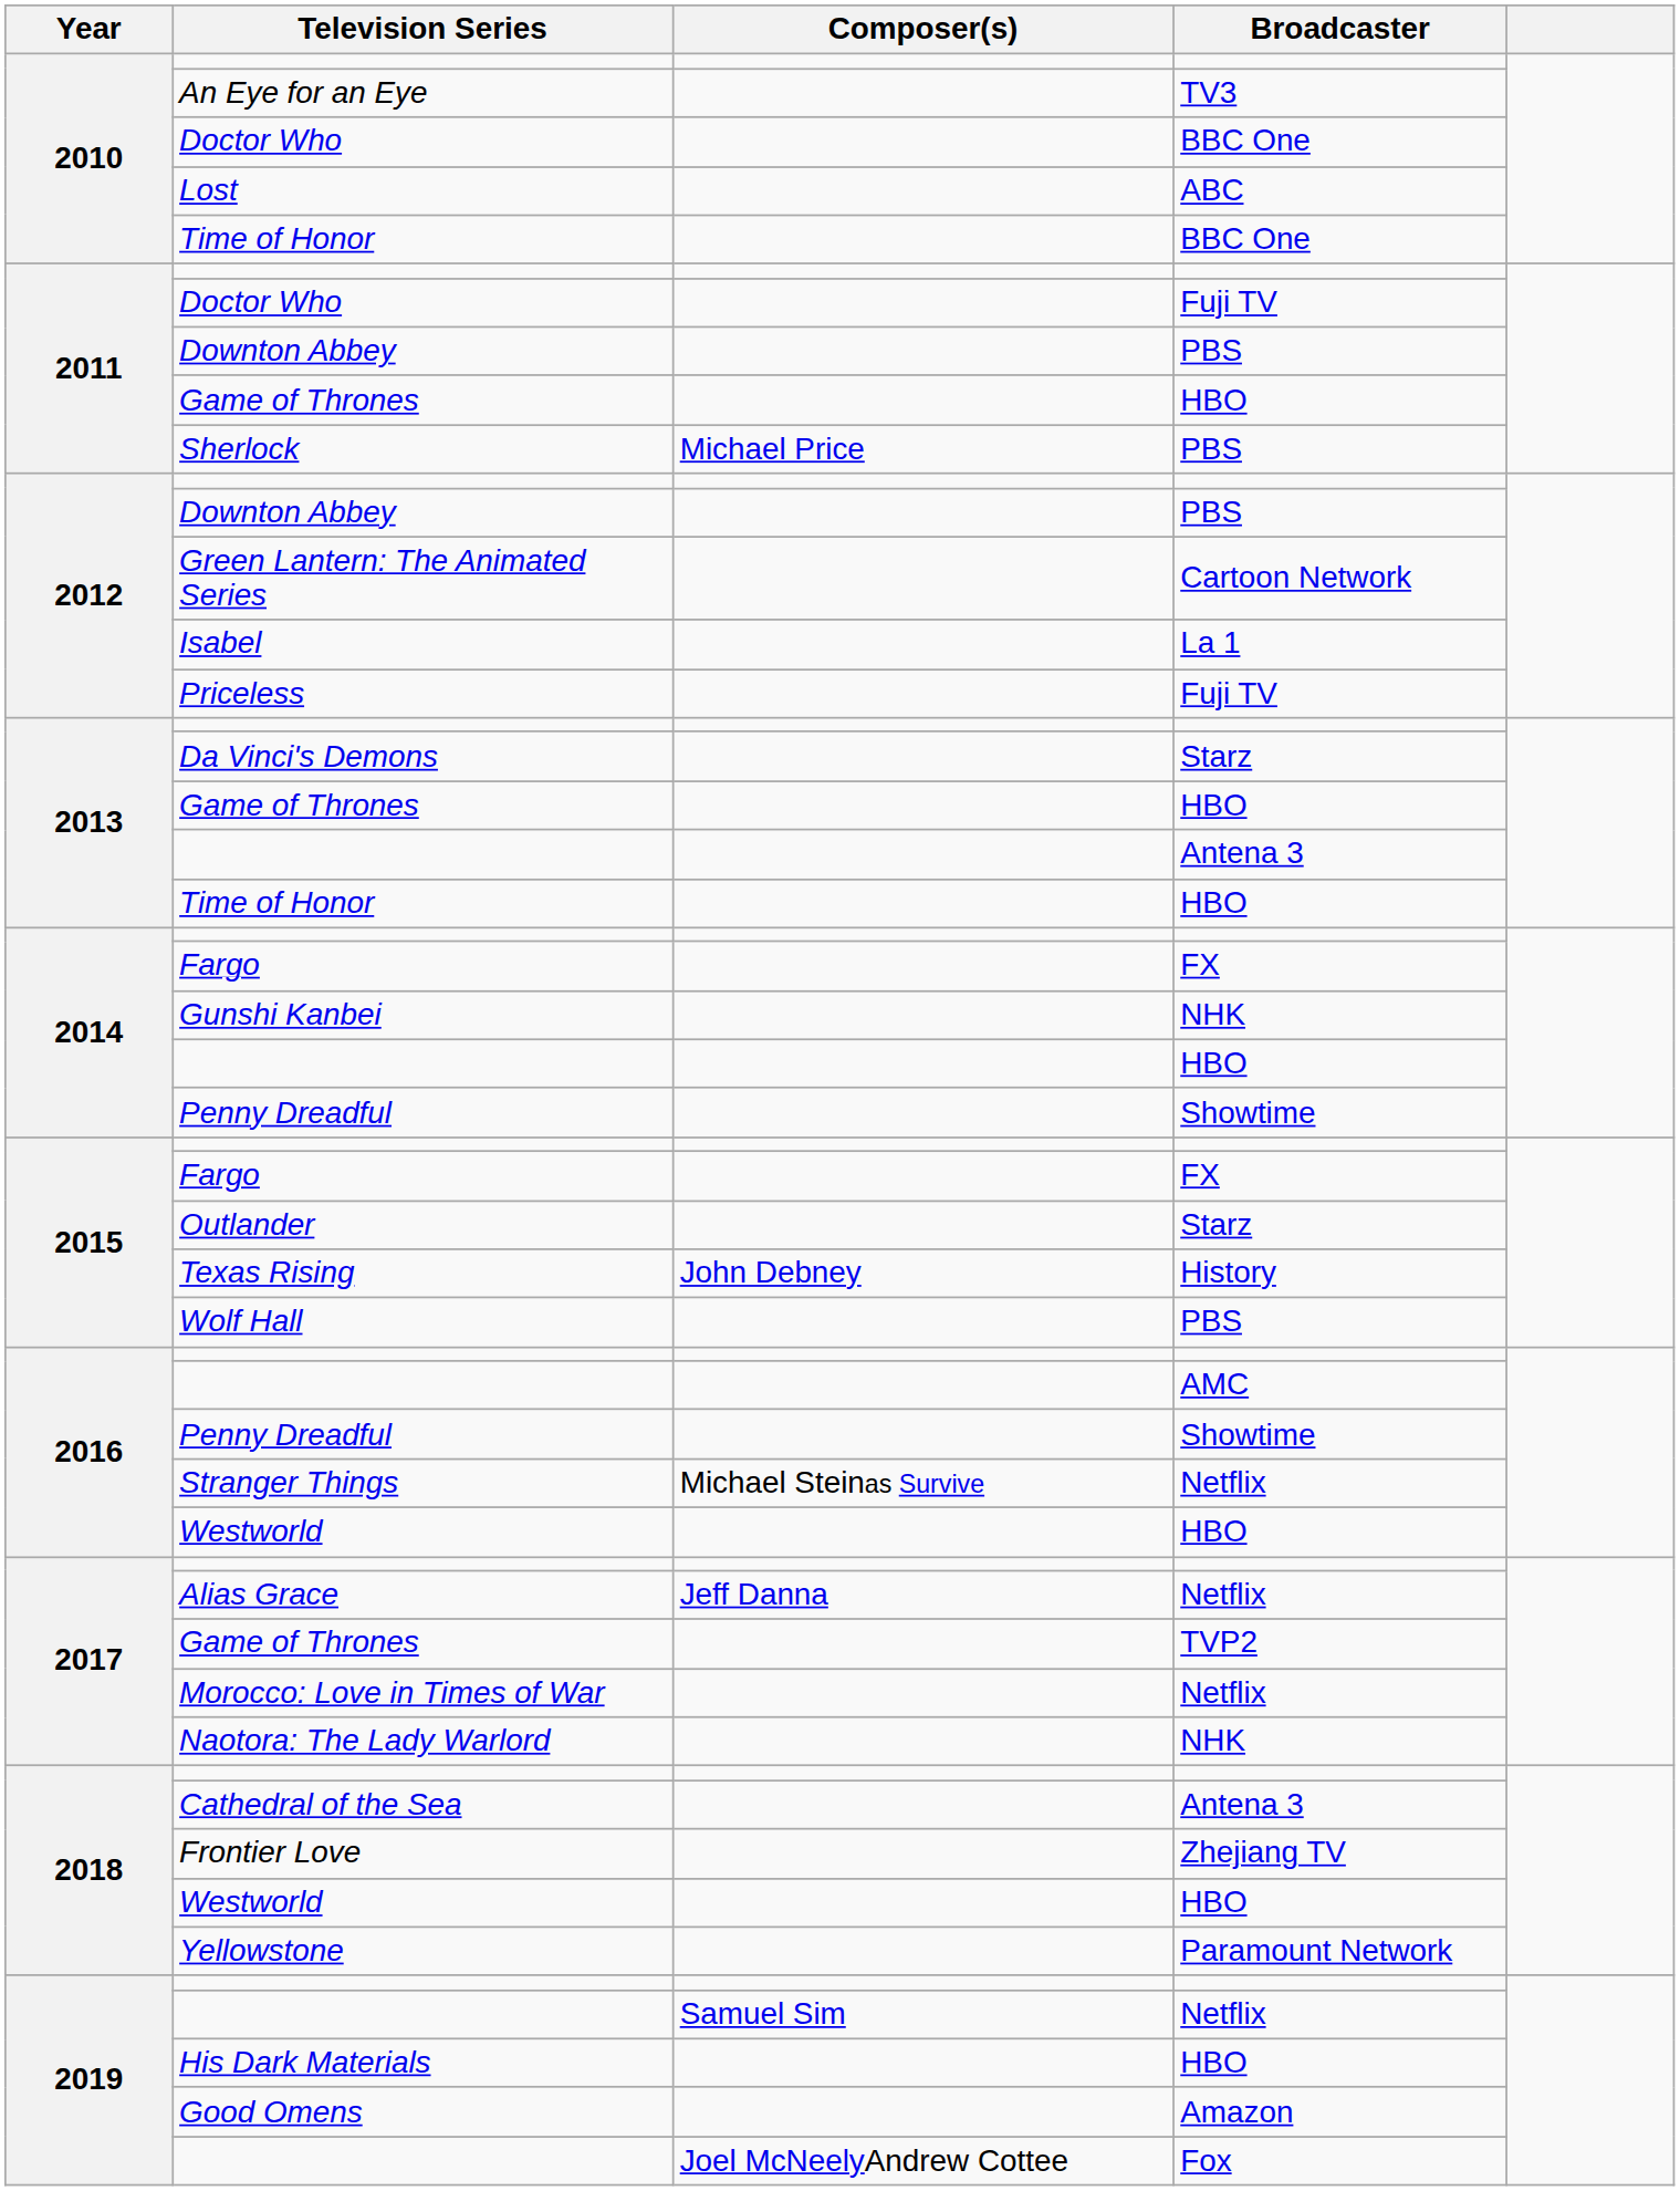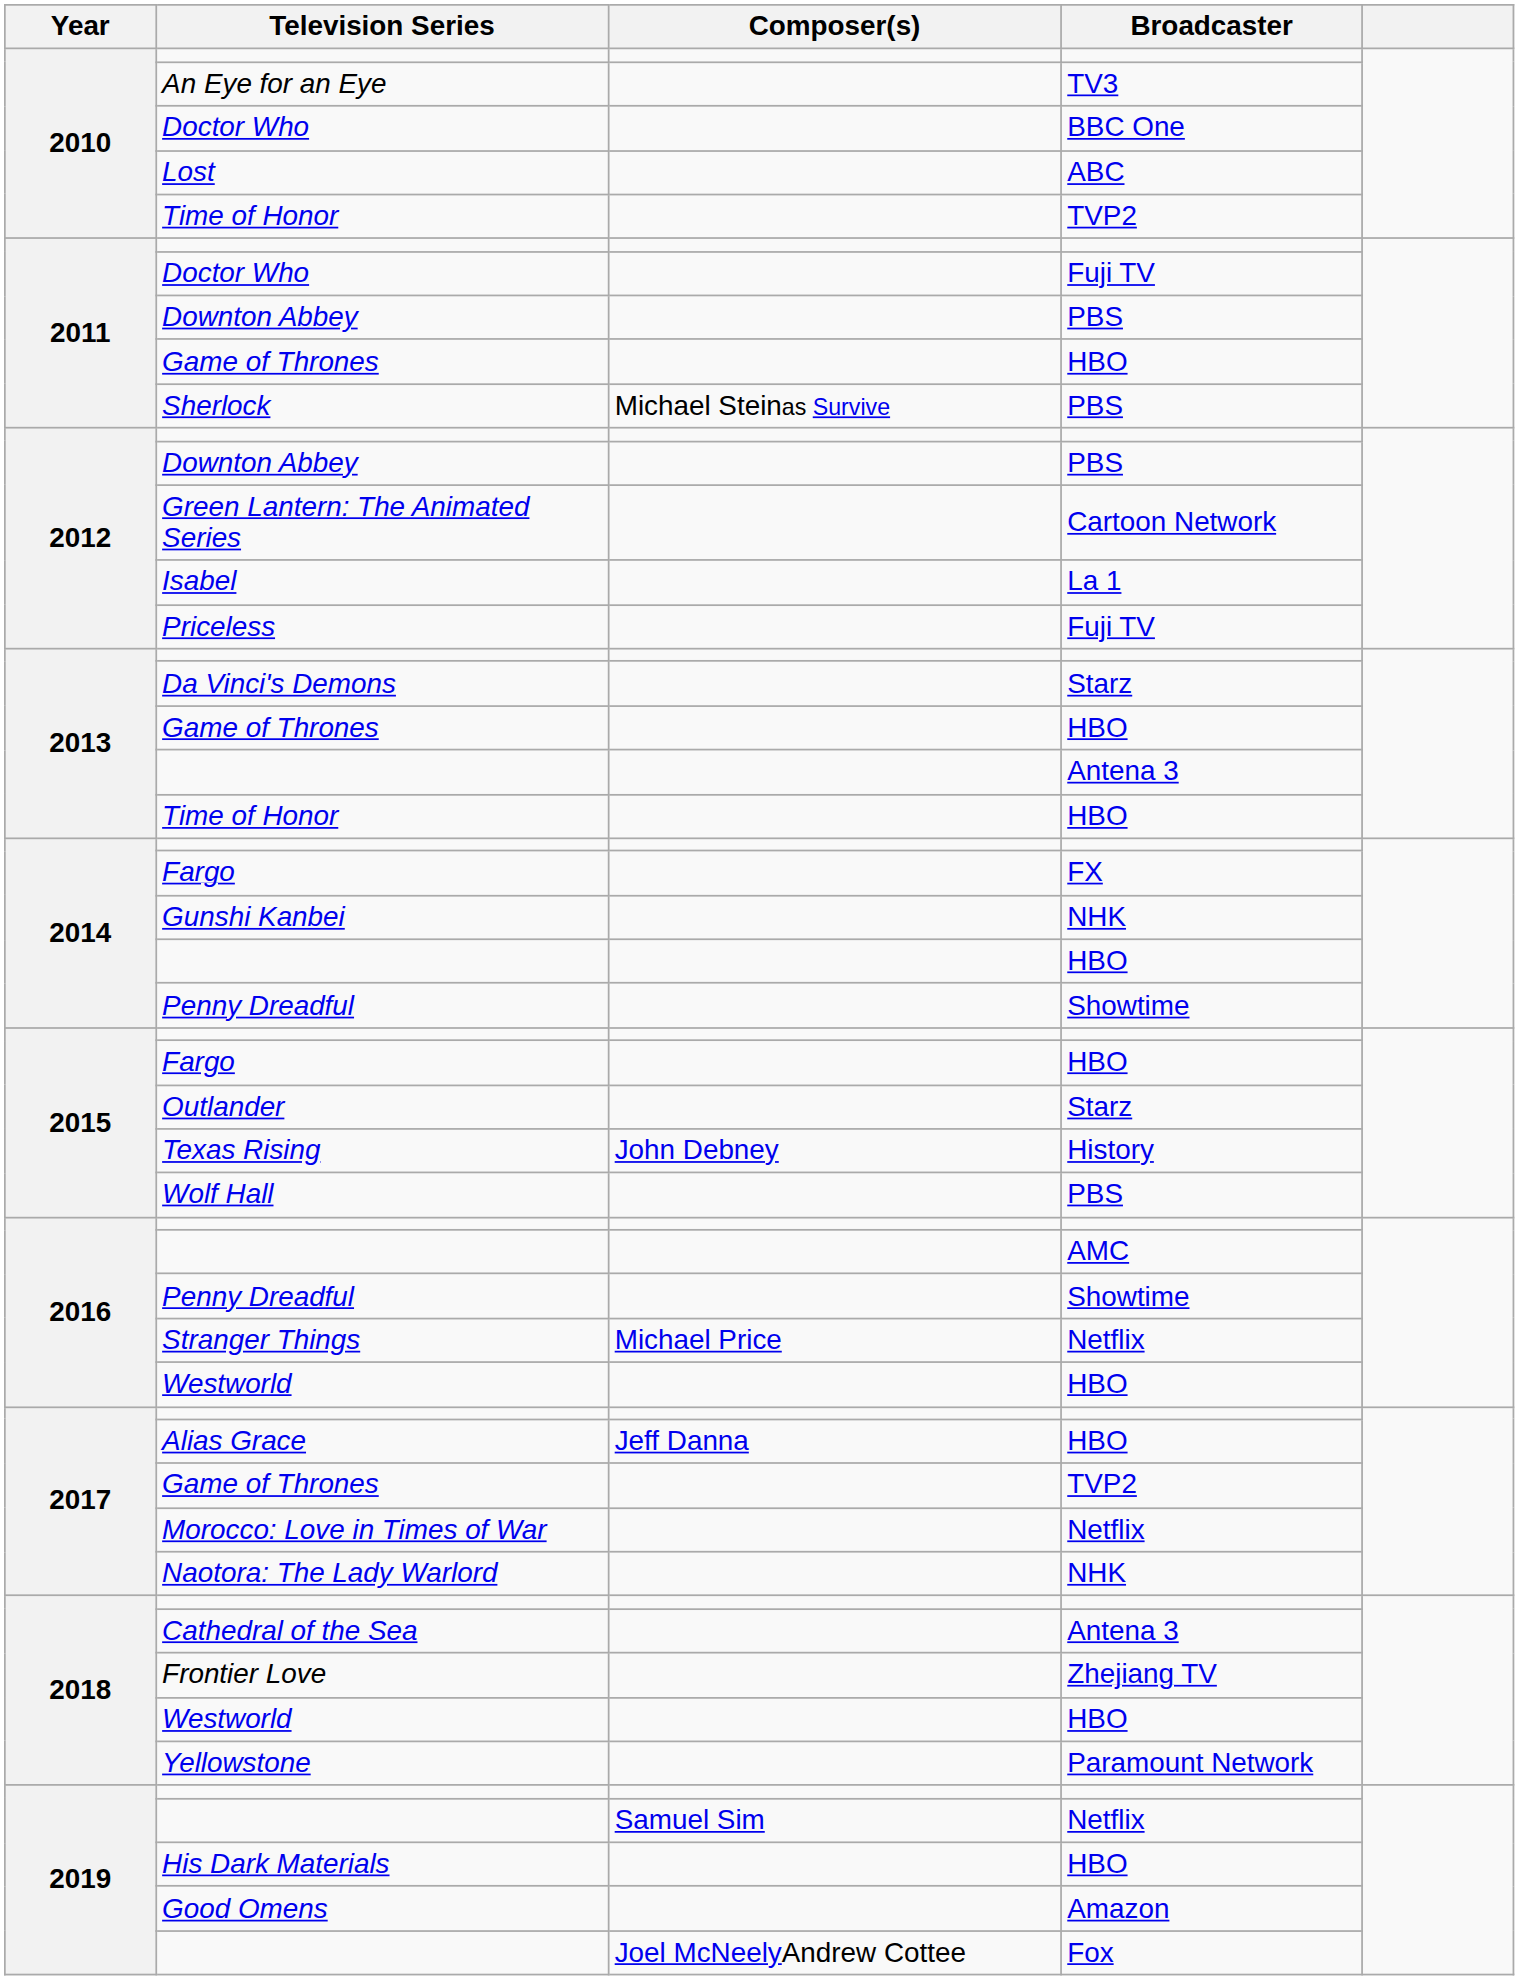2010 / Time of Honor | Broadcaster: BBC One -> TVP2
Sherlock | Composer(s): Michael Price -> Michael Steinas Survive
2015 / Fargo | Broadcaster: FX -> HBO
Stranger Things | Composer(s): Michael Steinas Survive -> Michael Price
Alias Grace | Broadcaster: Netflix -> HBO
